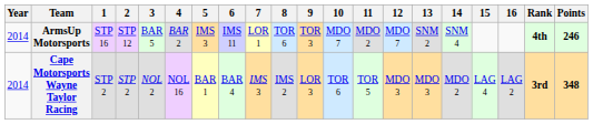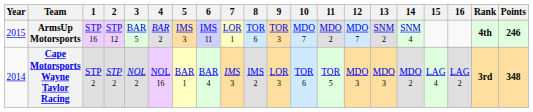ArmsUp Motorsports | Year: 2014 -> 2015
